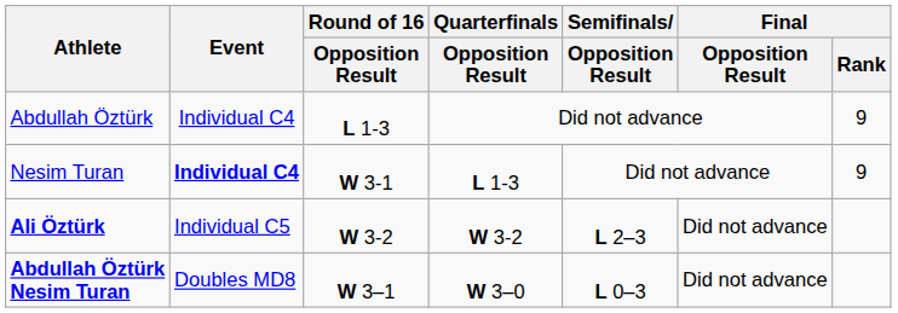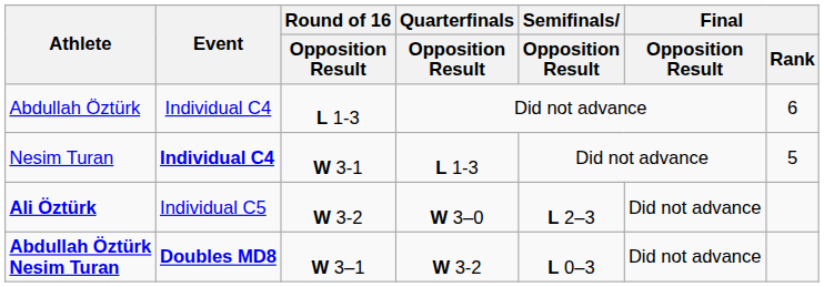Abdullah Öztürk | Final / Rank: 9 -> 6
Nesim Turan | Final / Rank: 9 -> 5
Ali Öztürk | Quarterfinals / Opposition Result: W 3-2 -> W 3–0
Abdullah Öztürk Nesim Turan | Event: normal -> bold
Abdullah Öztürk Nesim Turan | Quarterfinals / Opposition Result: W 3–0 -> W 3-2
